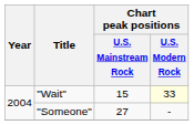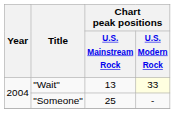"Wait" | Chart peak positions / U.S. Mainstream Rock: 15 -> 13
"Someone" | Chart peak positions / U.S. Mainstream Rock: 27 -> 25
